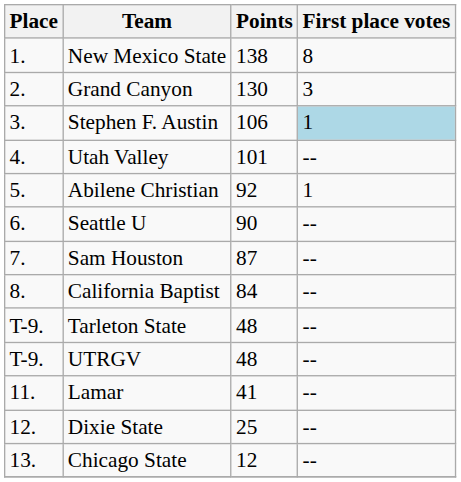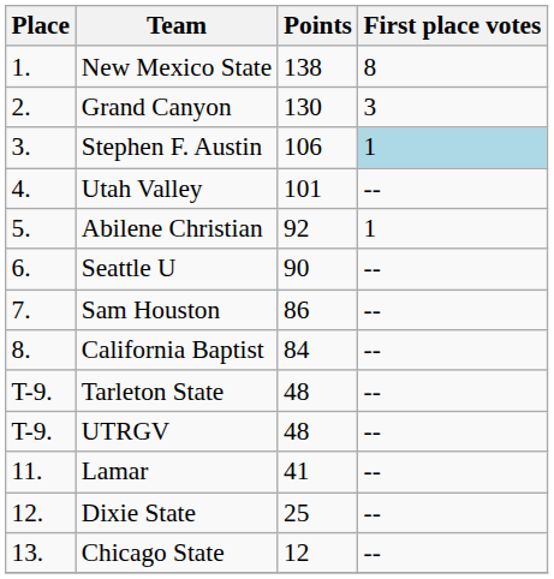Sam Houston | Points: 87 -> 86
